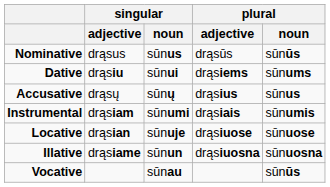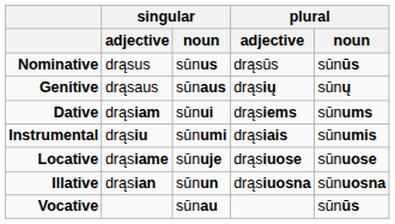+ row: Genitive | drąsaus | sūnaus | drąsių | sūnų
Dative | singular / adjective: drąsiu -> drąsiam
- row: Accusative | drąsų | sūnų | drąsius | sūnus
Instrumental | singular / adjective: drąsiam -> drąsiu
Locative | singular / adjective: drąsian -> drąsiame
Illative | singular / adjective: drąsiame -> drąsian
